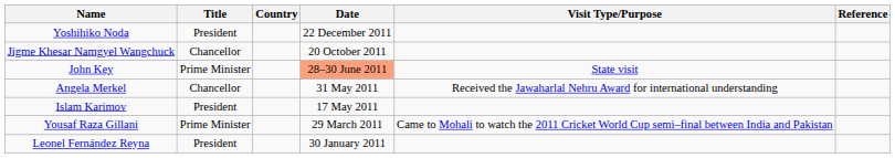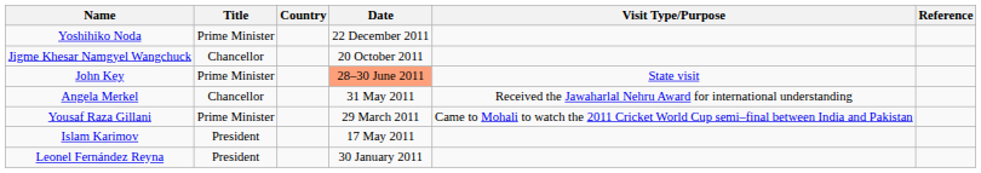Yoshihiko Noda | Title: President -> Prime Minister
rows swapped: Islam Karimov <-> Yousaf Raza Gillani
